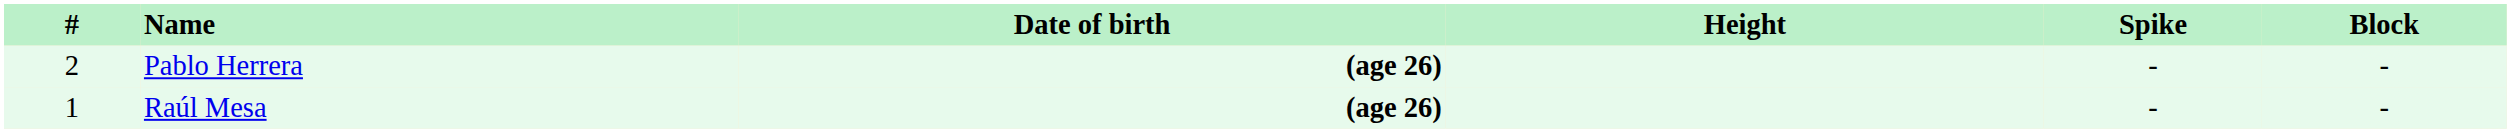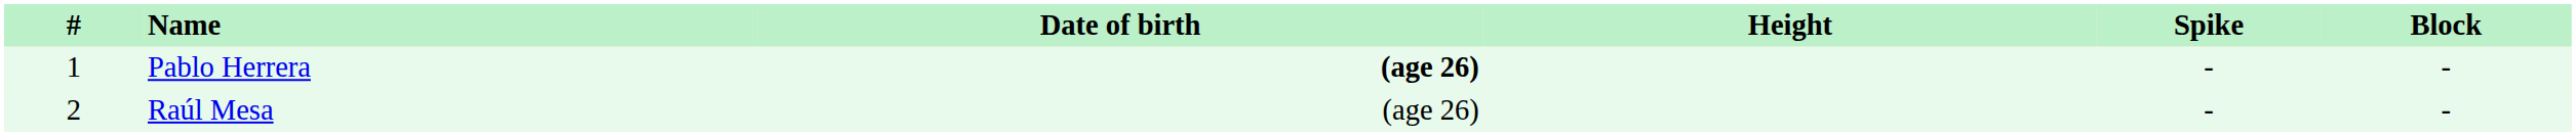Pablo Herrera | #: 2 -> 1
Raúl Mesa | #: 1 -> 2
Raúl Mesa | Date of birth: bold -> normal
